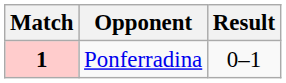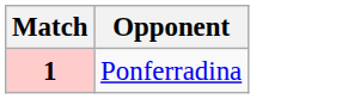- column: Result | 0–1
